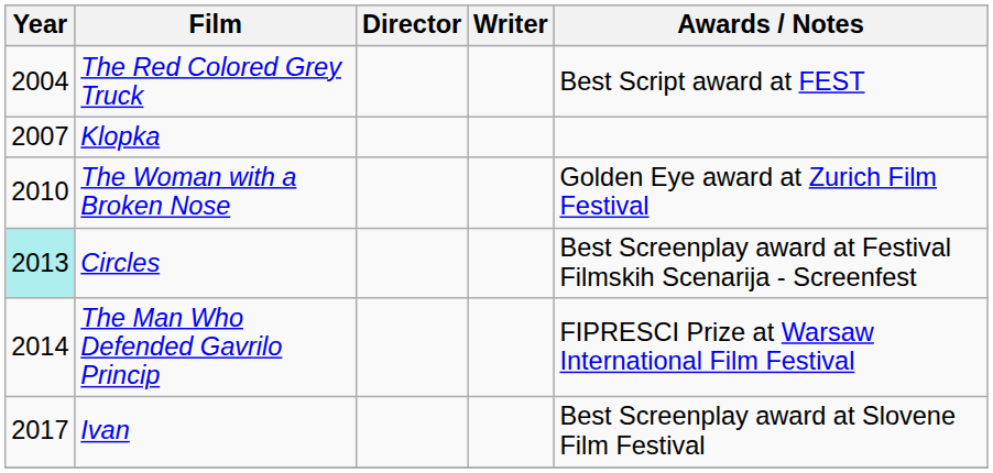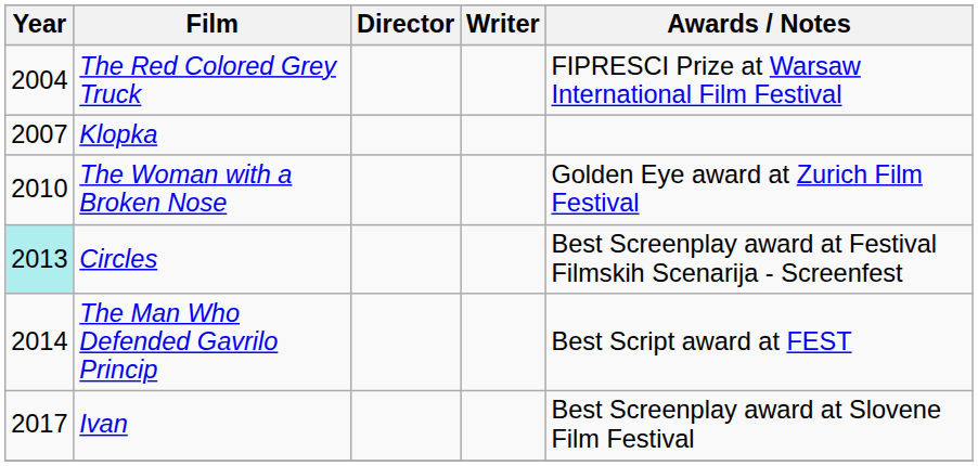The Red Colored Grey Truck | Awards / Notes: Best Script award at FEST -> FIPRESCI Prize at Warsaw International Film Festival
The Man Who Defended Gavrilo Princip | Awards / Notes: FIPRESCI Prize at Warsaw International Film Festival -> Best Script award at FEST
